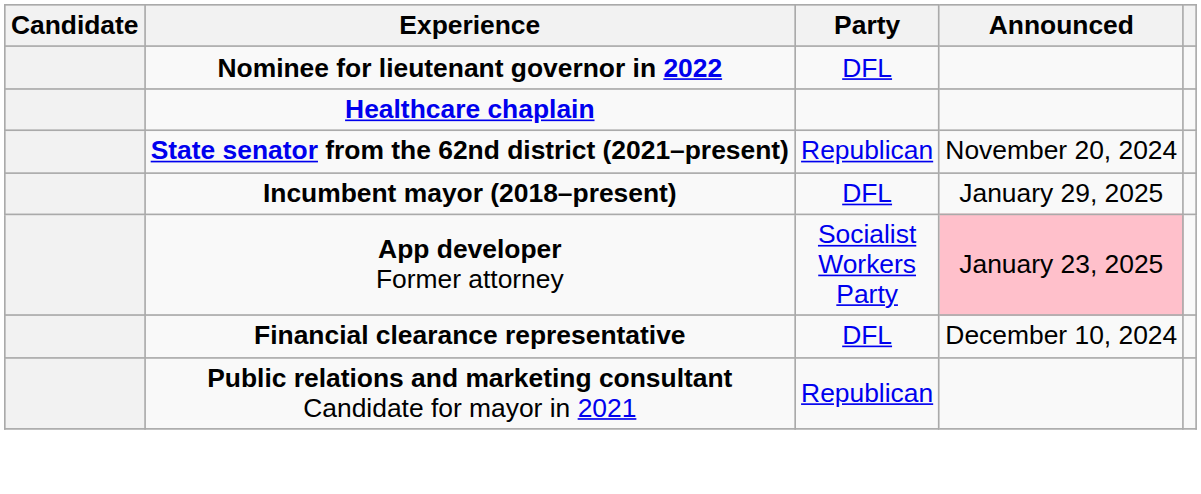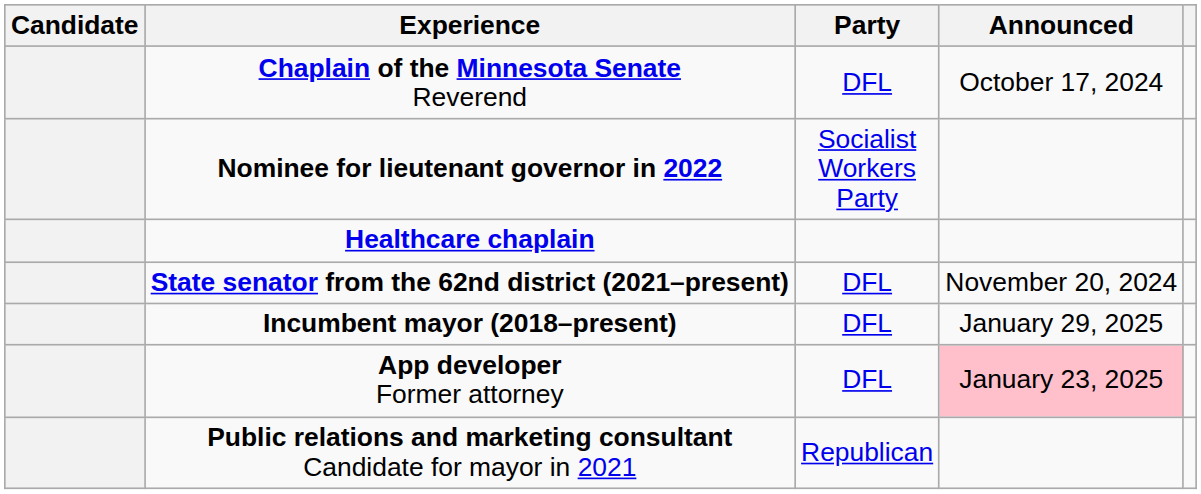+ row: Chaplain of the Minnesota Senate Reverend | DFL | October 17, 2024
Nominee for lieutenant governor in 2022 | Party: DFL -> Socialist Workers Party
State senator from the 62nd district (2021–present) | Party: Republican -> DFL
App developer Former attorney | Party: Socialist Workers Party -> DFL
- row: Financial clearance representative | DFL | December 10, 2024
